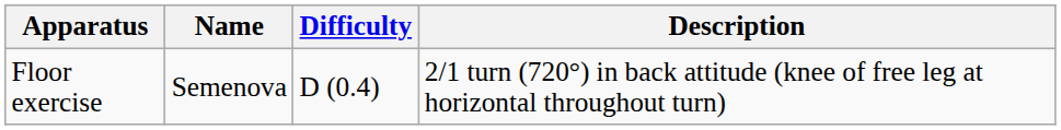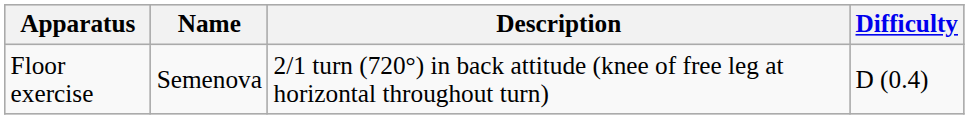columns swapped: Description <-> Difficulty
